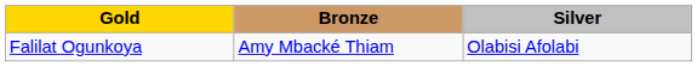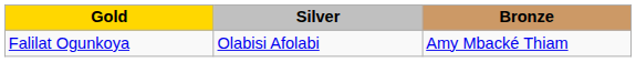columns swapped: Silver <-> Bronze
